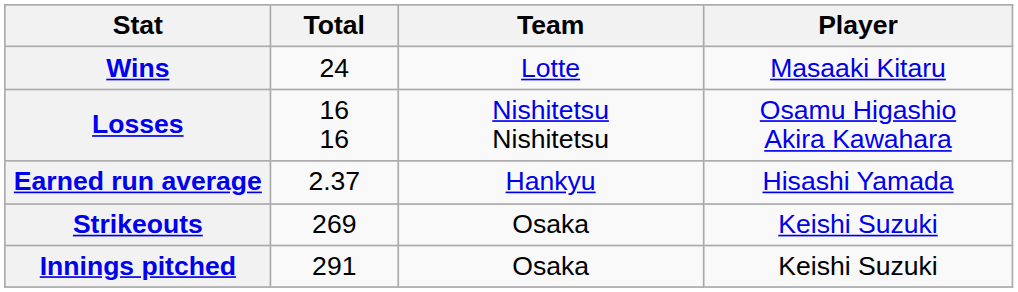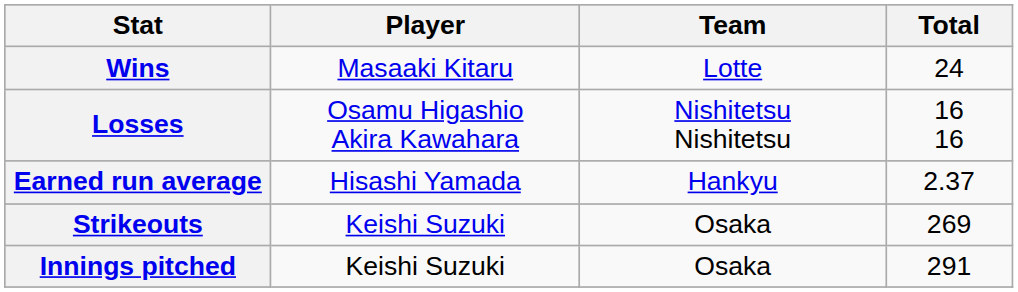columns swapped: Player <-> Total
